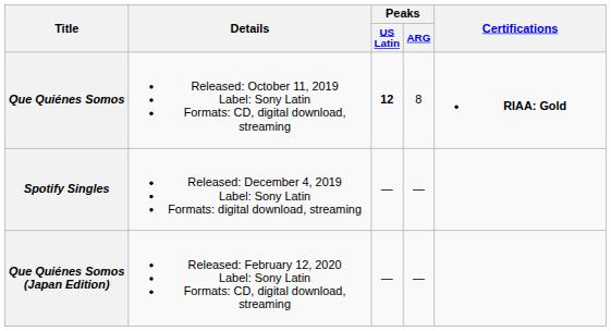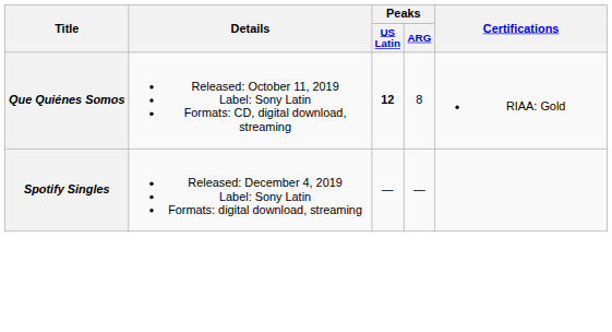Que Quiénes Somos | Certifications: bold -> normal
- row: Que Quiénes Somos (Japan Edition) | Released: February 12, 2020 Label: Sony Latin Formats: CD, digital download, streaming | — | —
